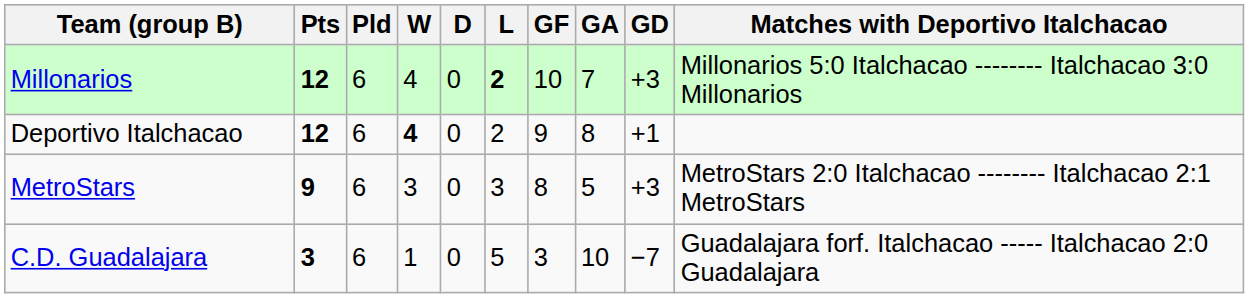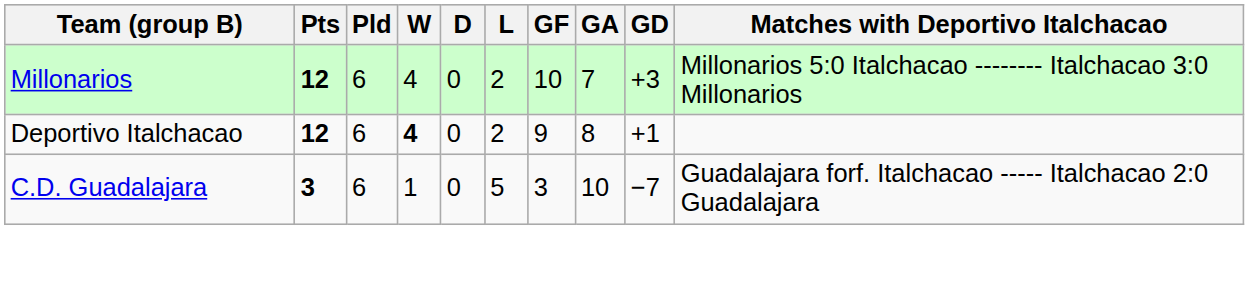Millonarios | L: bold -> normal
- row: MetroStars | 9 | 6 | 3 | 0 | 3 | 8 | 5 | +3 | MetroStars 2:0 Italchacao -------- Italchacao 2:1 MetroStars
